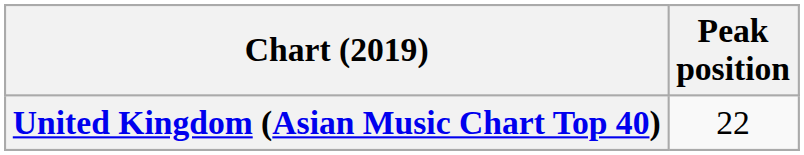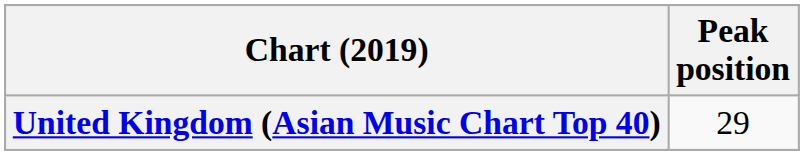United Kingdom (Asian Music Chart Top 40) | Peak position: 22 -> 29
